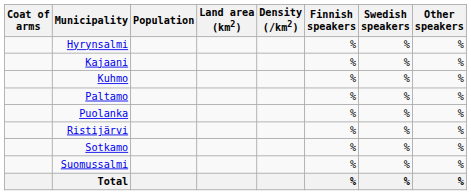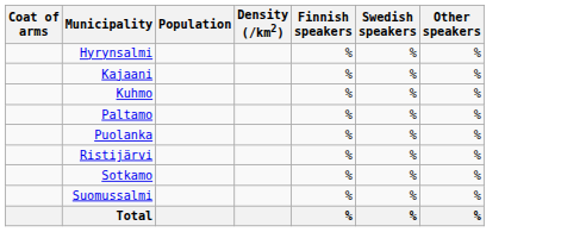- column: Land area (km2)
